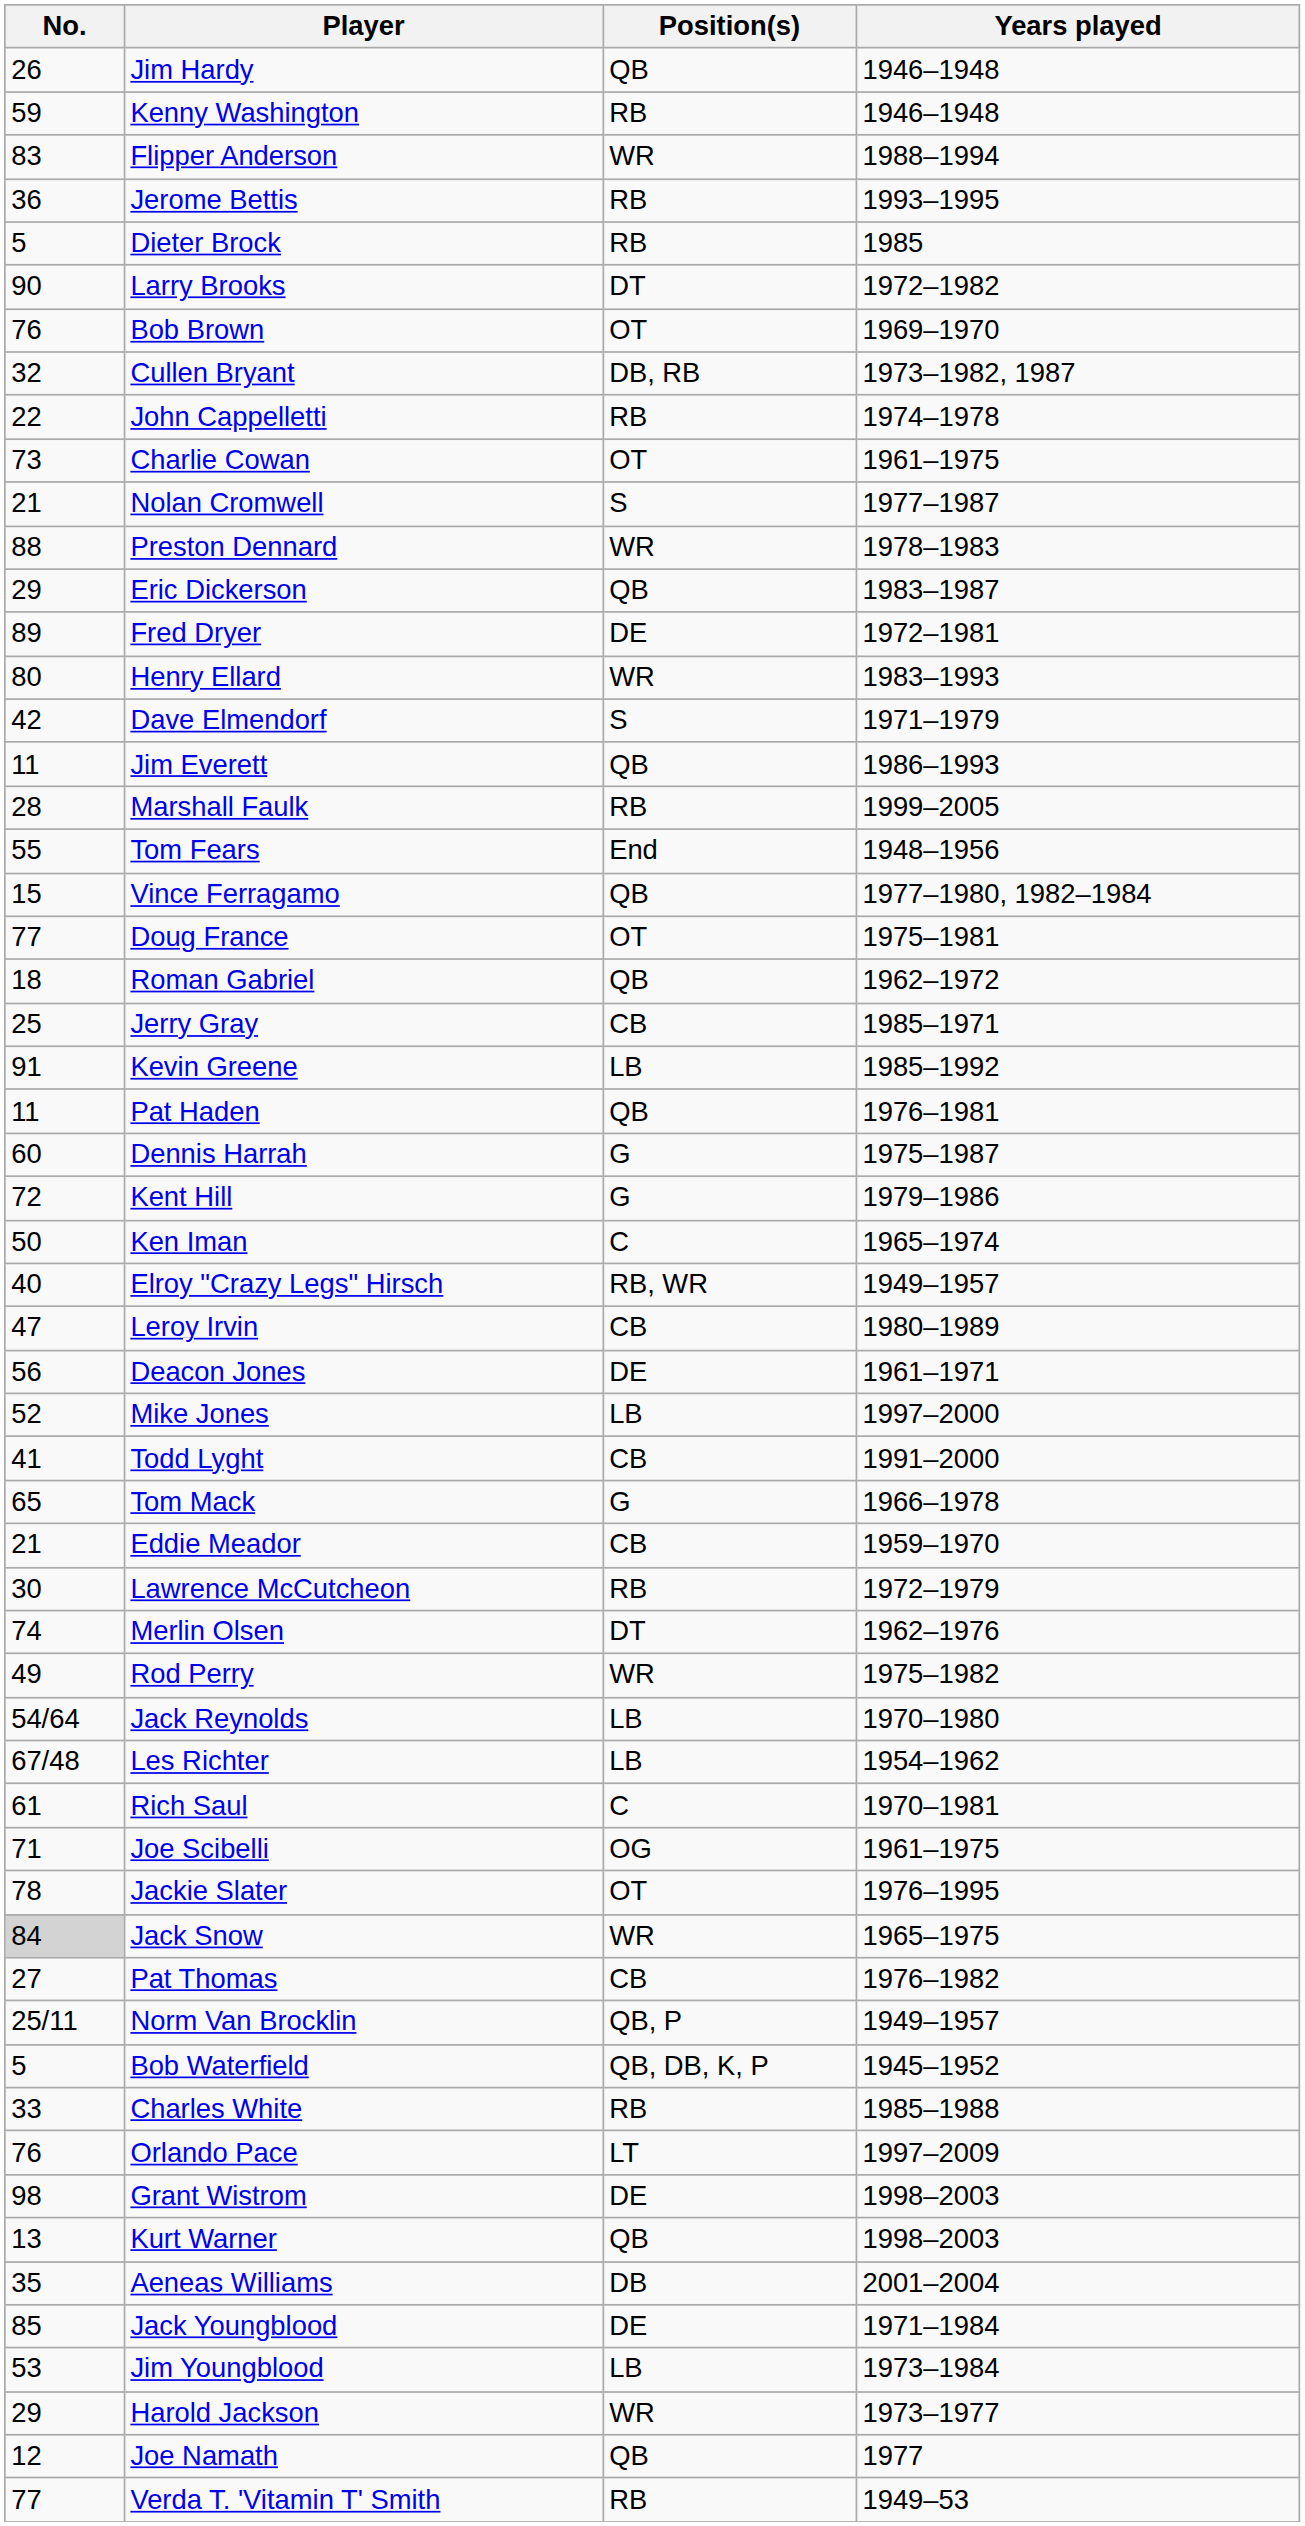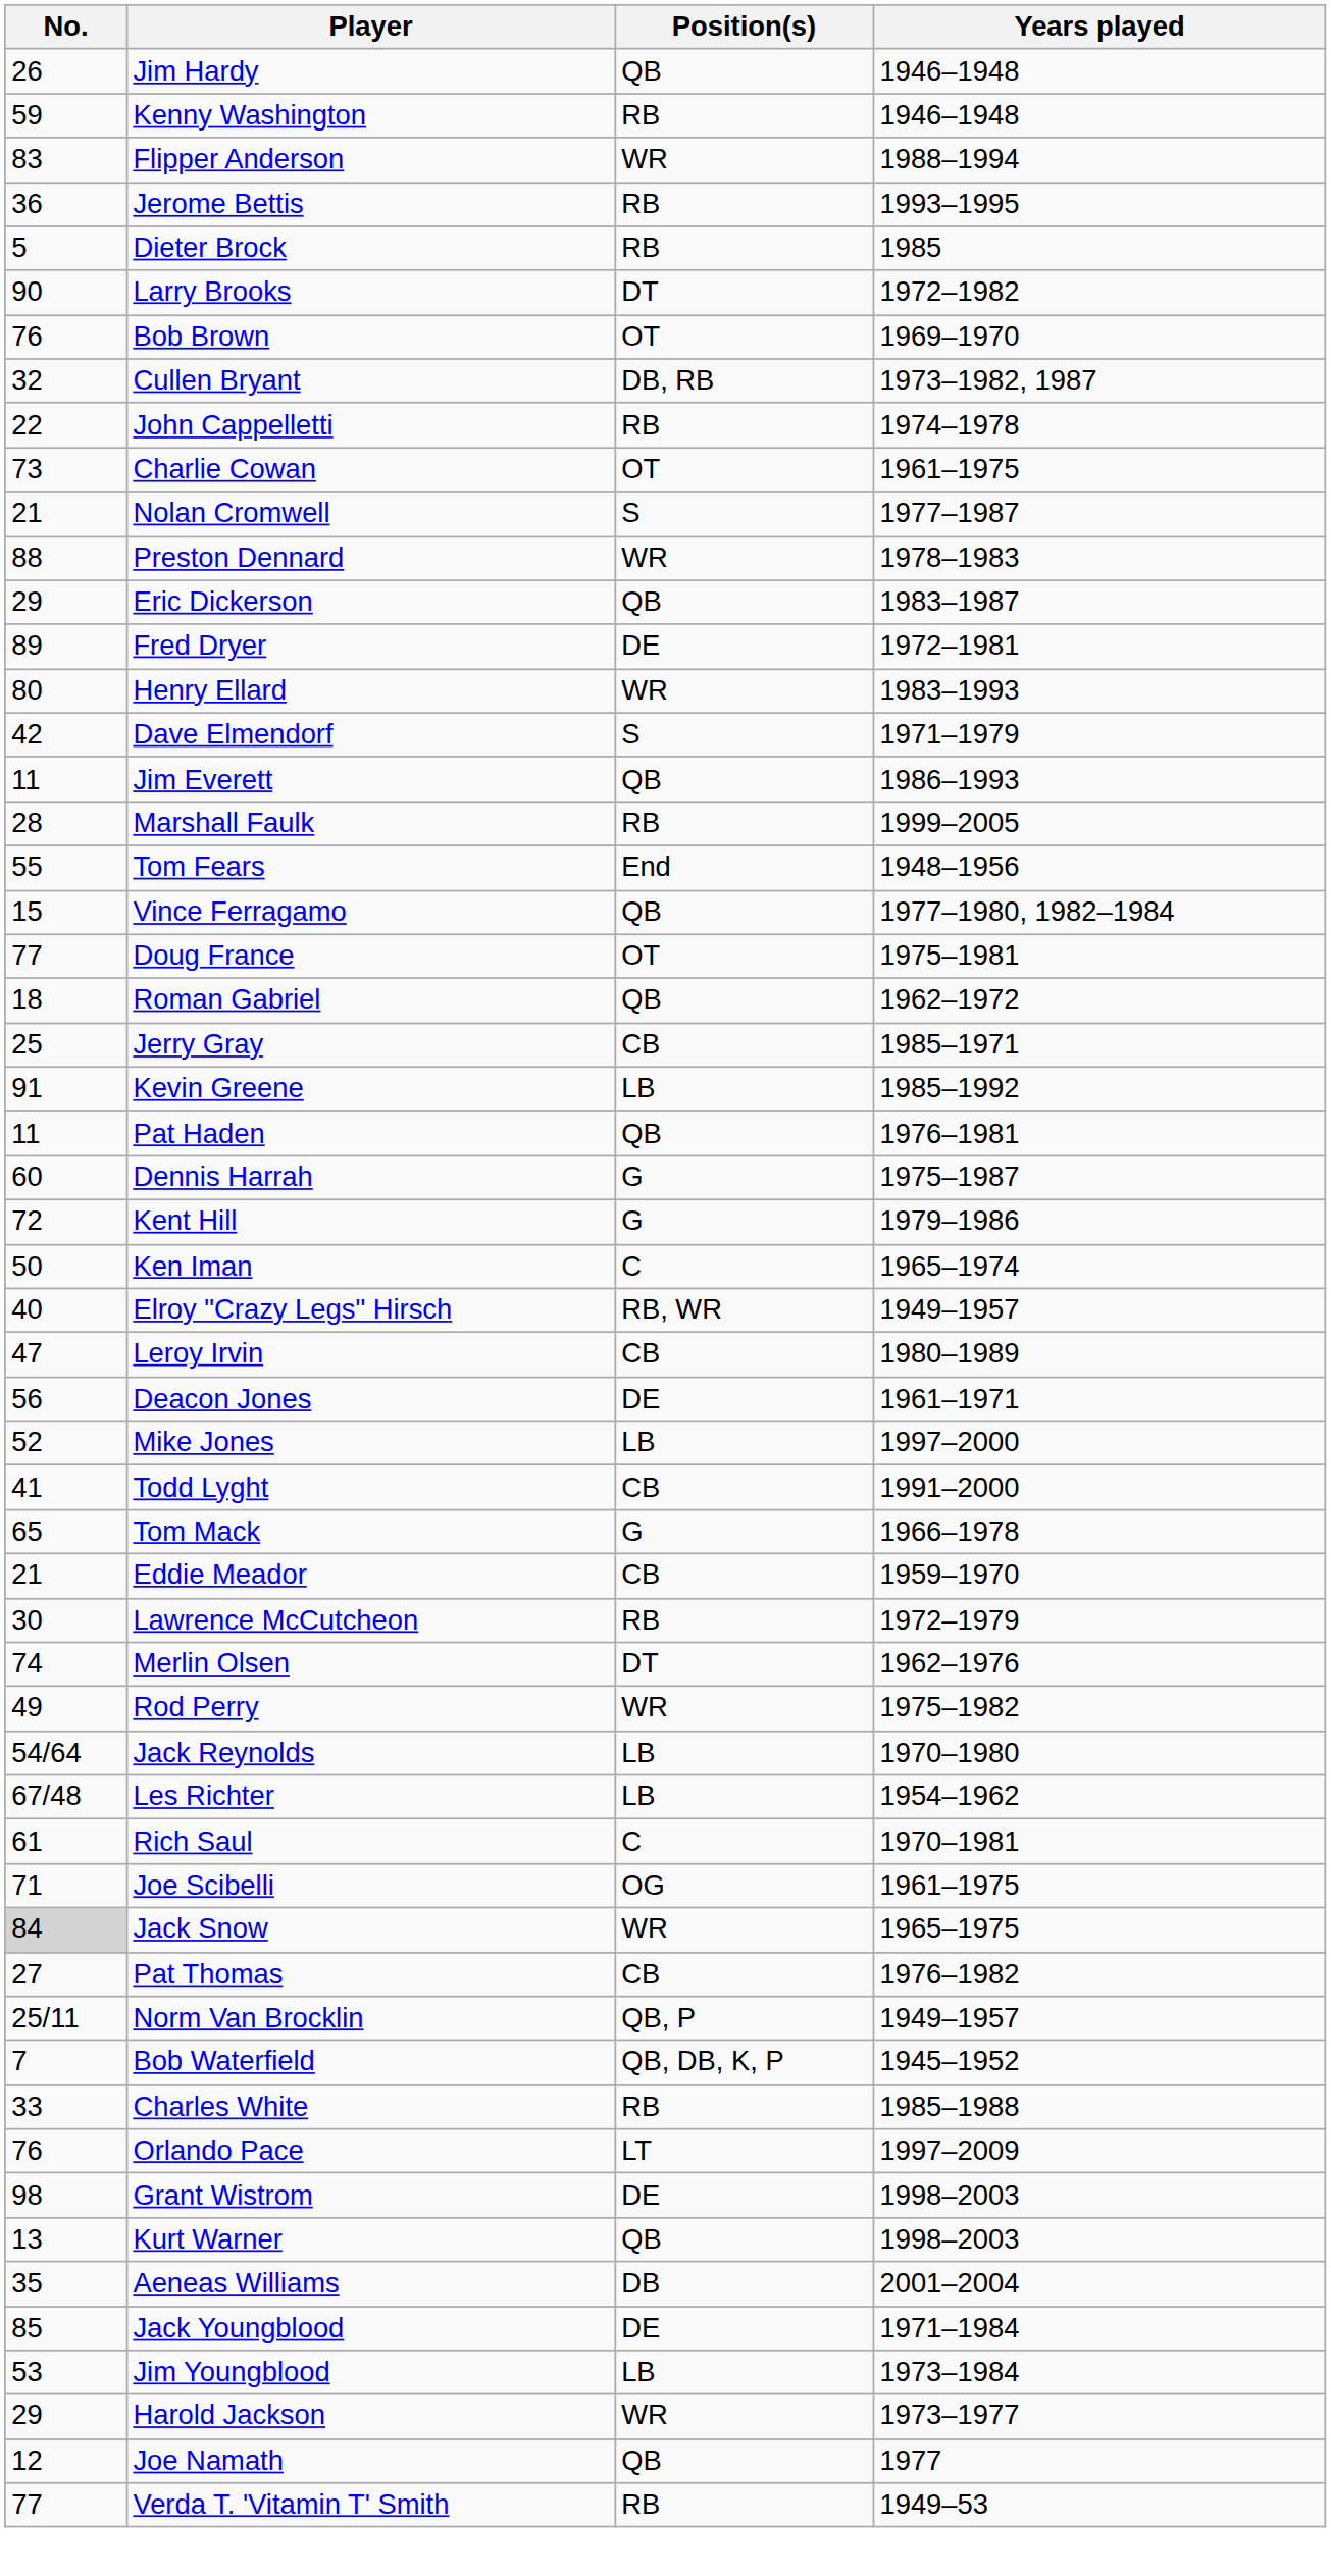- row: 78 | Jackie Slater | OT | 1976–1995
Bob Waterfield | No.: 5 -> 7
